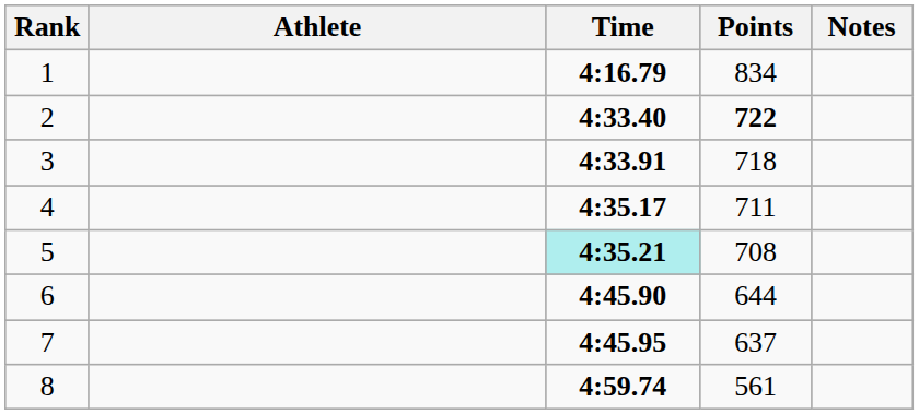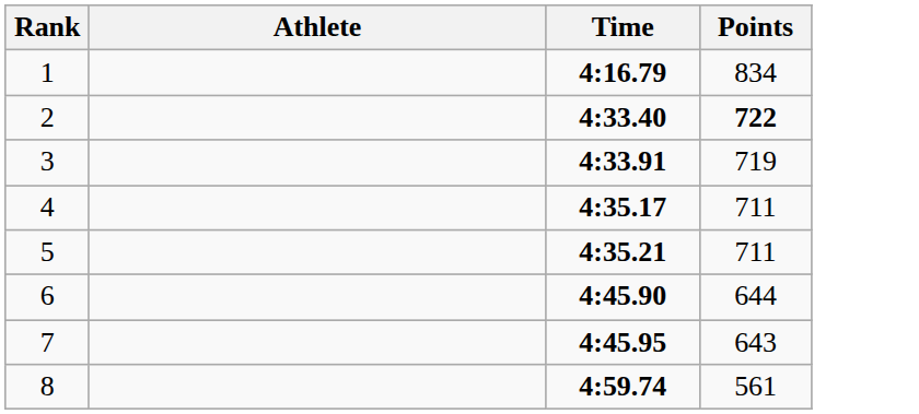- column: Notes
3 | Points: 718 -> 719
5 | Time: paleturquoise background -> no background
5 | Points: 708 -> 711
7 | Points: 637 -> 643
